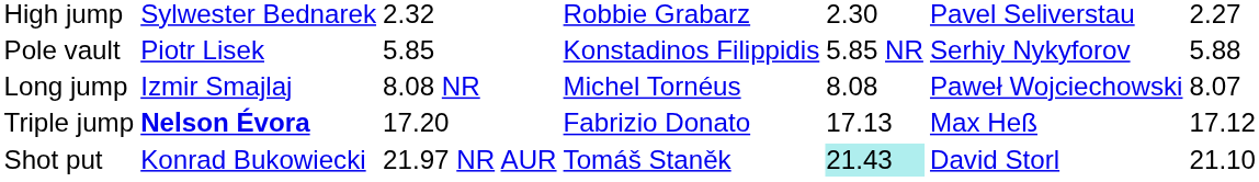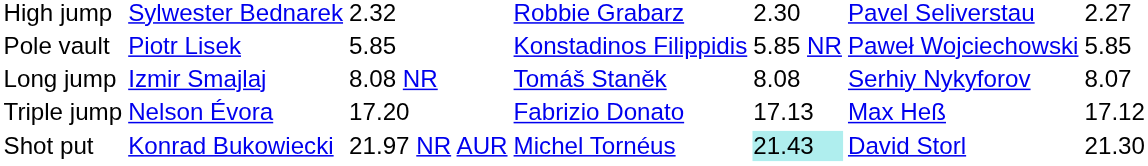Pole vault | column 6: Serhiy Nykyforov -> Paweł Wojciechowski
Pole vault | column 7: 5.88 -> 5.85
Long jump | column 4: Michel Tornéus -> Tomáš Staněk
Long jump | column 6: Paweł Wojciechowski -> Serhiy Nykyforov
Triple jump | column 2: bold -> normal
Shot put | column 4: Tomáš Staněk -> Michel Tornéus
Shot put | column 7: 21.10 -> 21.30
